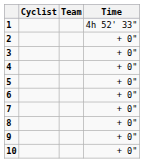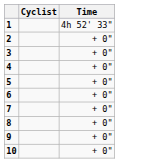- column: Team
